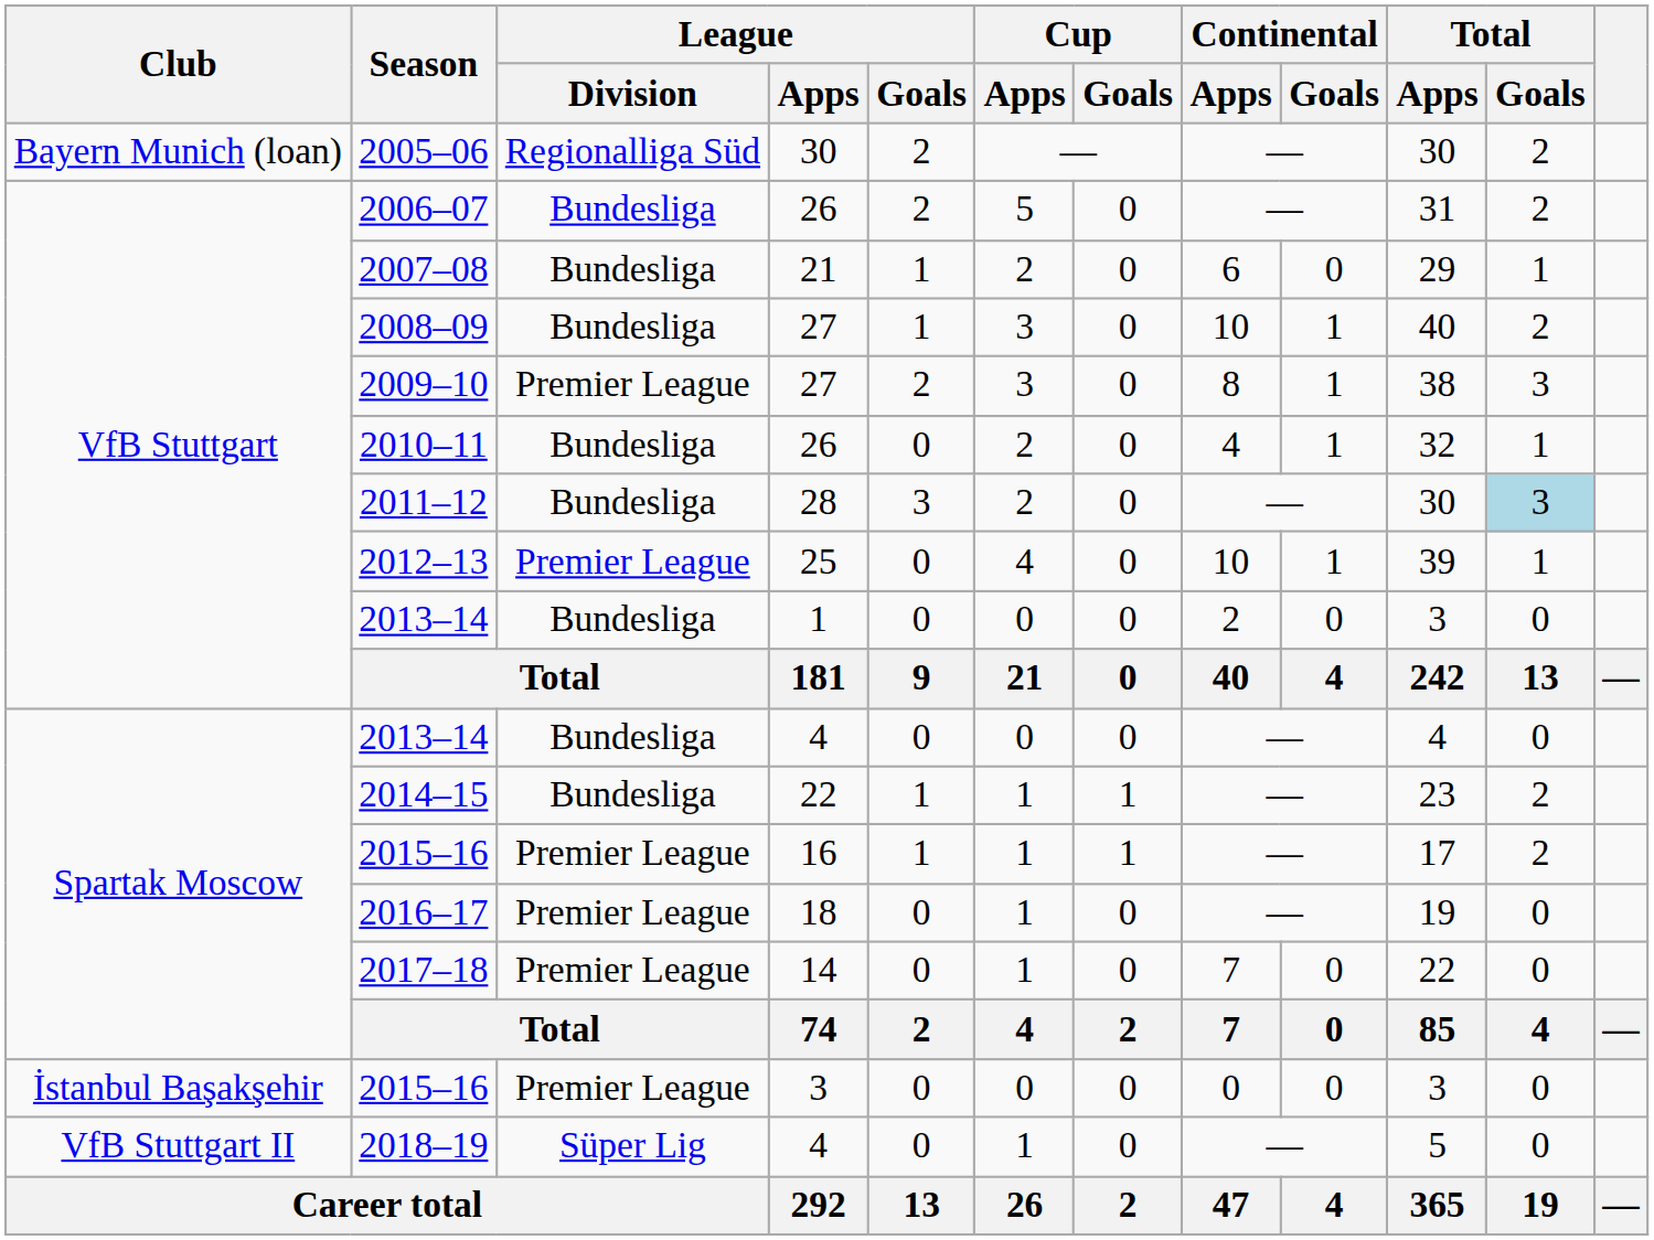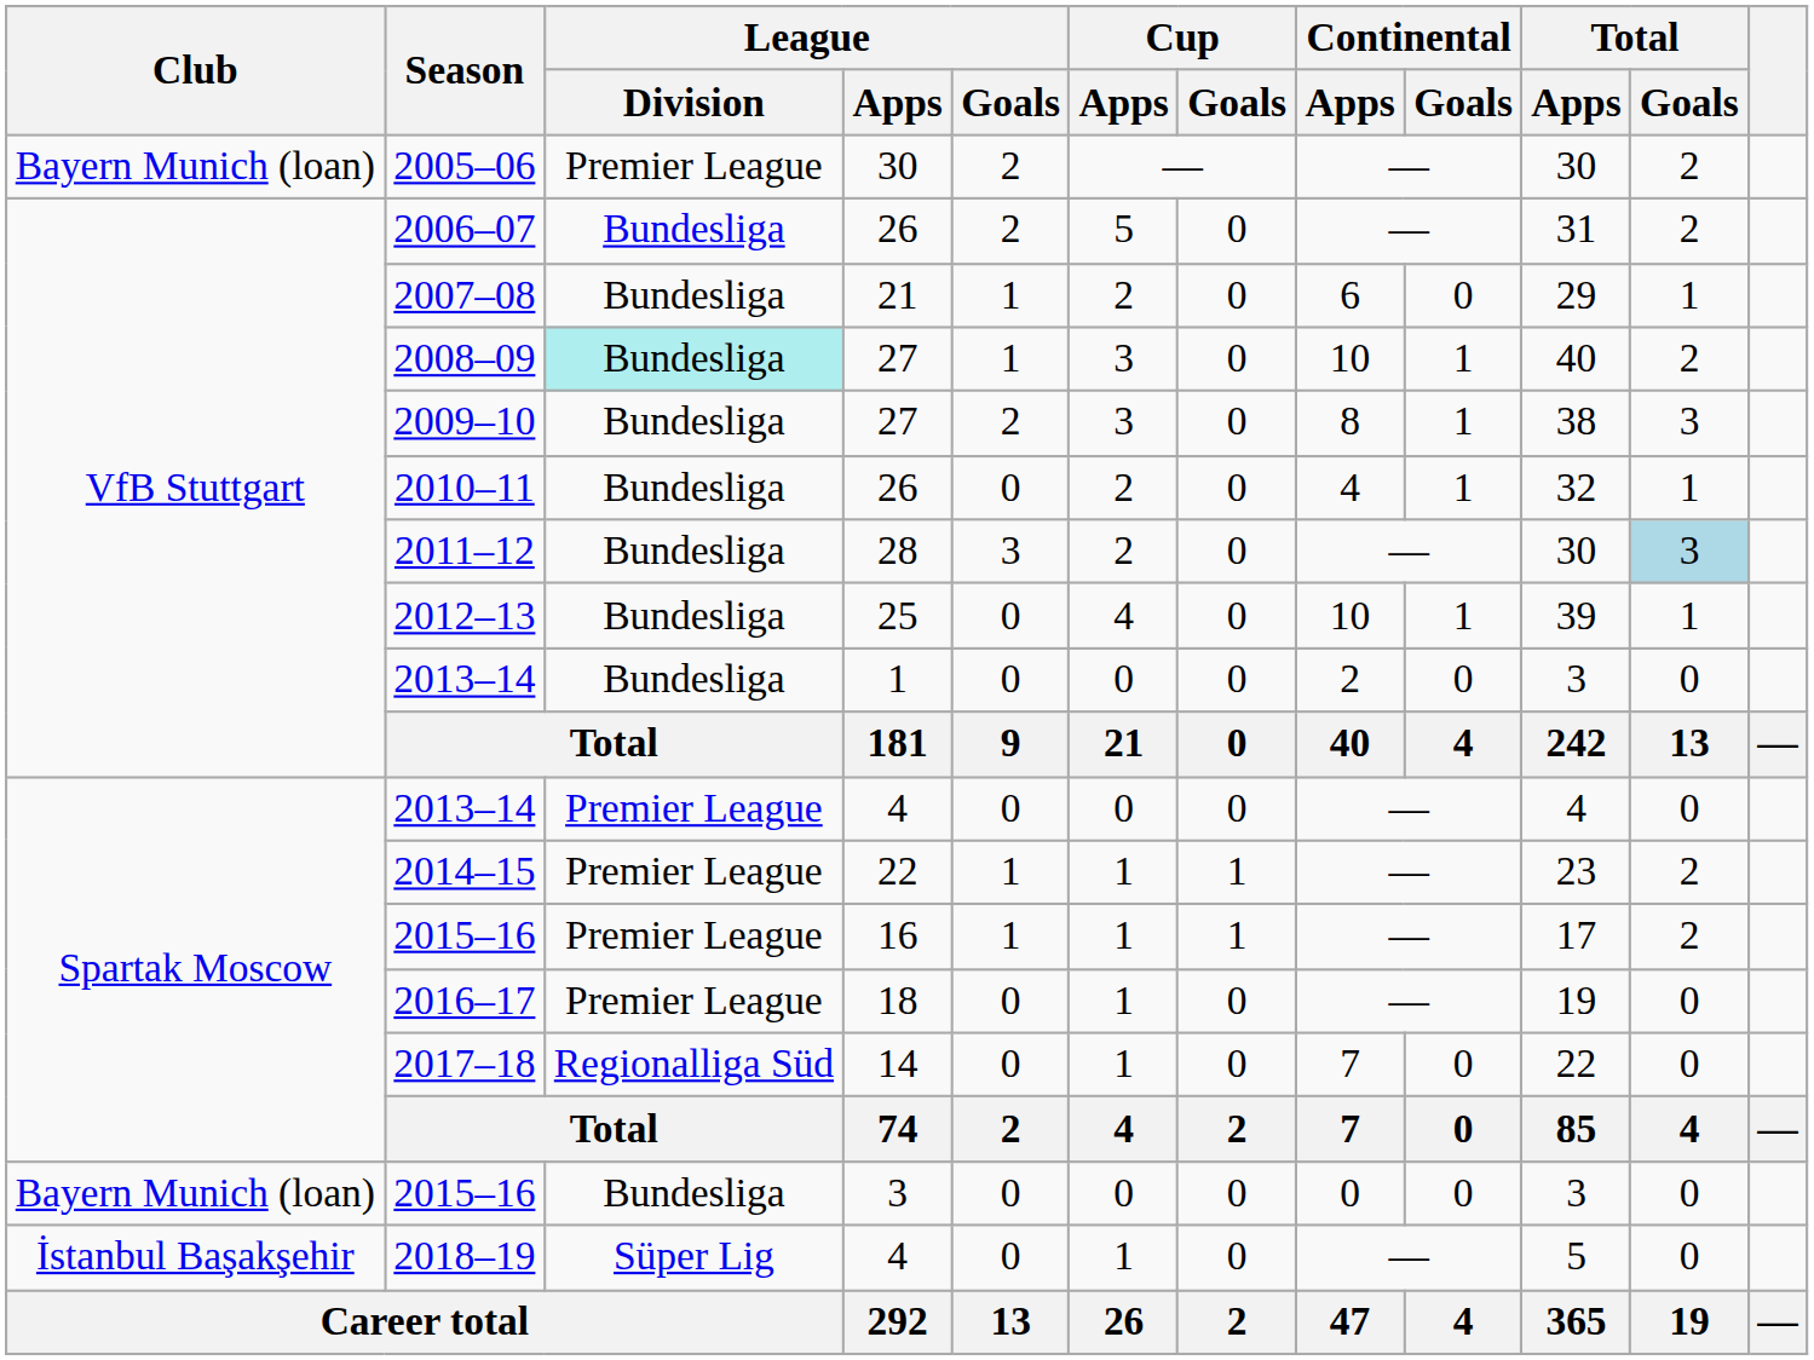2005–06 | League / Division: Regionalliga Süd -> Premier League
2008–09 | League / Division: no background -> paleturquoise background
2009–10 | League / Division: Premier League -> Bundesliga
2012–13 | League / Division: Premier League -> Bundesliga
2013–14 / 4 | League / Division: Bundesliga -> Premier League
2014–15 | League / Division: Bundesliga -> Premier League
2017–18 | League / Division: Premier League -> Regionalliga Süd
2015–16 / 3 | Club: İstanbul Başakşehir -> Bayern Munich (loan)
2015–16 / 3 | League / Division: Premier League -> Bundesliga
2018–19 | Club: VfB Stuttgart II -> İstanbul Başakşehir
